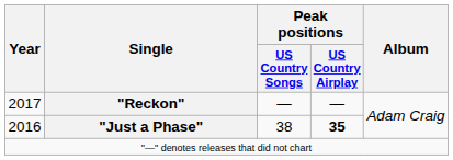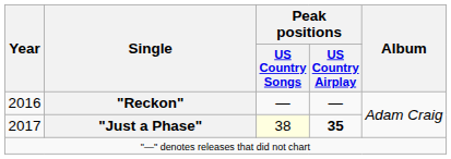"Reckon" | Year: 2017 -> 2016
"Just a Phase" | Year: 2016 -> 2017
"Just a Phase" | Peak positions / US Country Songs: no background -> lightyellow background
